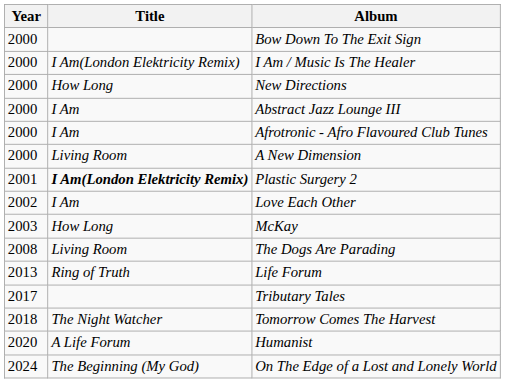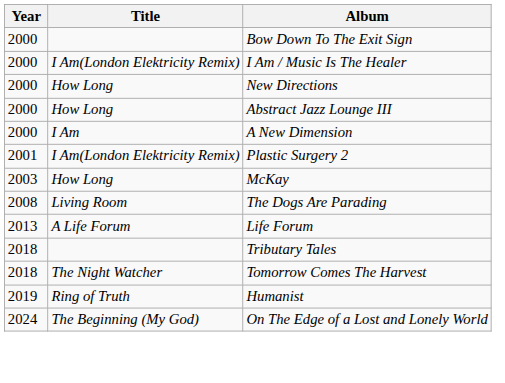Abstract Jazz Lounge III | Title: I Am -> How Long
- row: 2000 | I Am | Afrotronic - Afro Flavoured Club Tunes
A New Dimension | Title: Living Room -> I Am
Plastic Surgery 2 | Title: bold -> normal
- row: 2002 | I Am | Love Each Other
Life Forum | Title: Ring of Truth -> A Life Forum
Tributary Tales | Year: 2017 -> 2018
Humanist | Year: 2020 -> 2019
Humanist | Title: A Life Forum -> Ring of Truth
